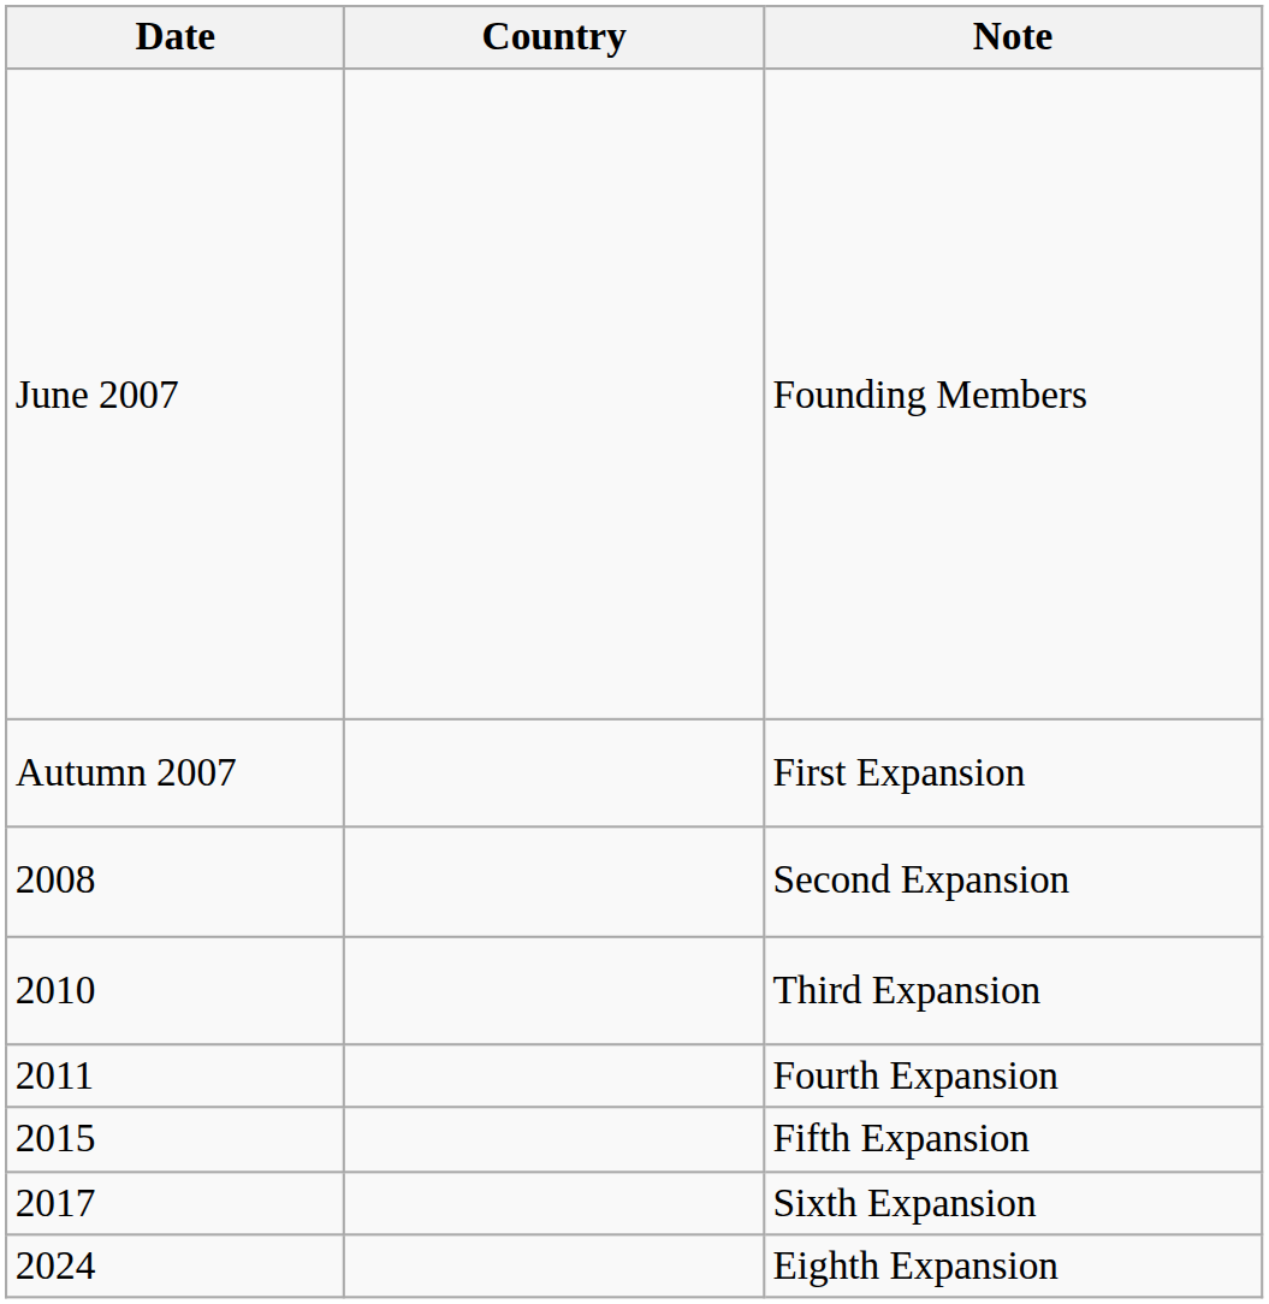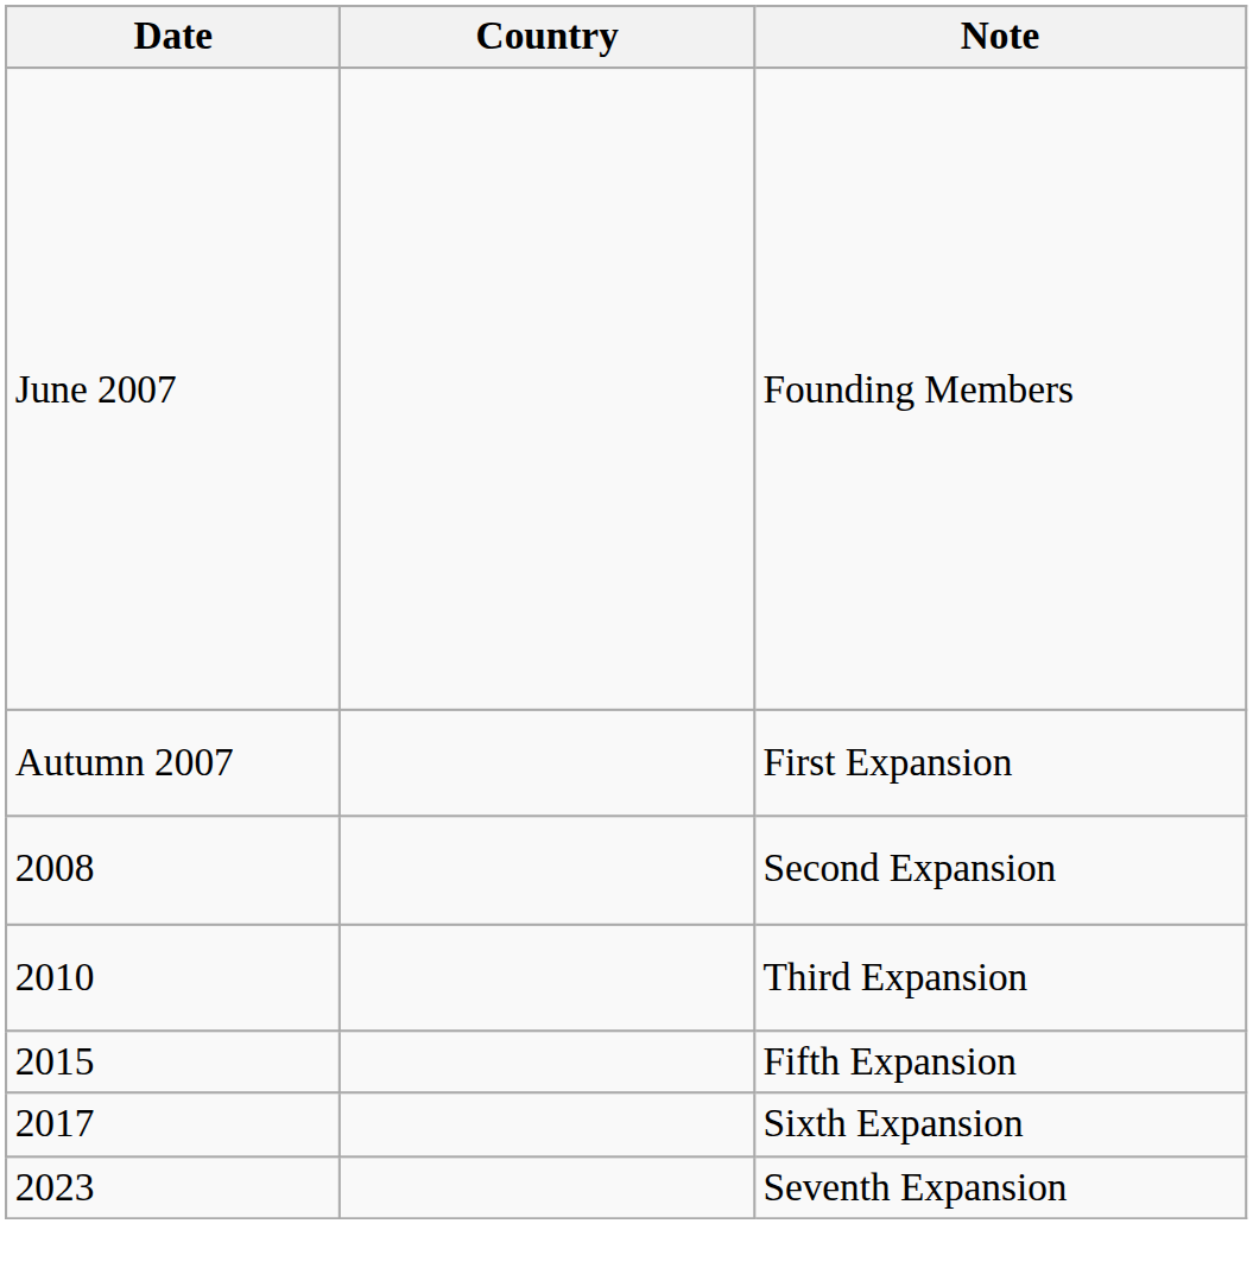- row: 2011 | Fourth Expansion
+ row: 2023 | Seventh Expansion
- row: 2024 | Eighth Expansion
